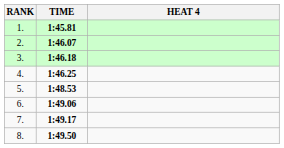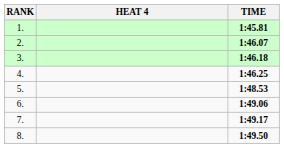columns swapped: HEAT 4 <-> TIME
